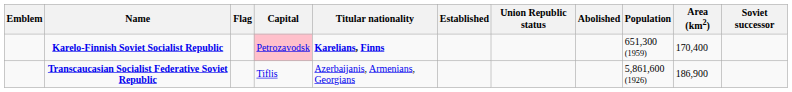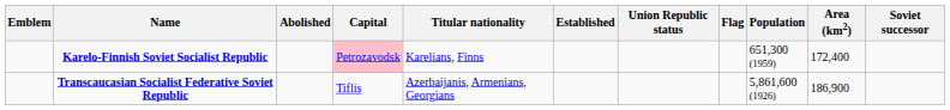columns swapped: Flag <-> Abolished
Karelo-Finnish Soviet Socialist Republic | Titular nationality: bold -> normal
Karelo-Finnish Soviet Socialist Republic | Area (km2): 170,400 -> 172,400
